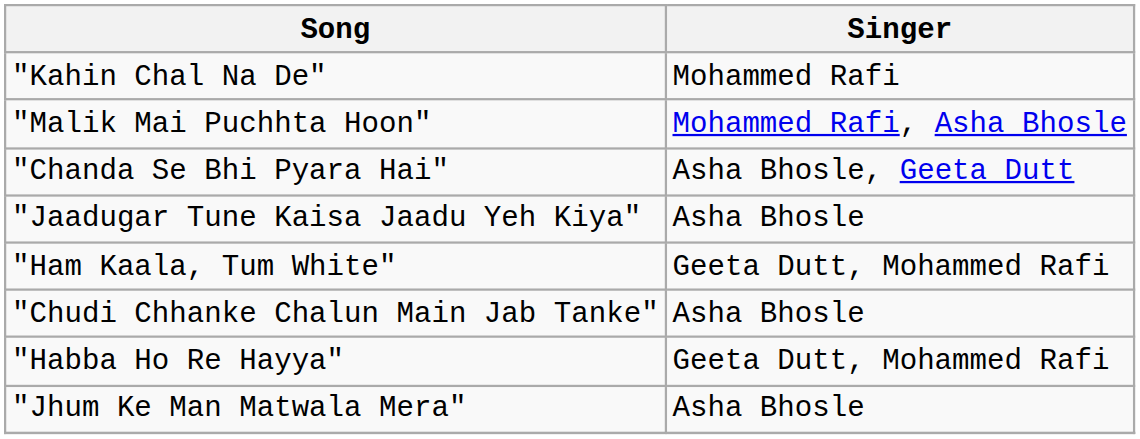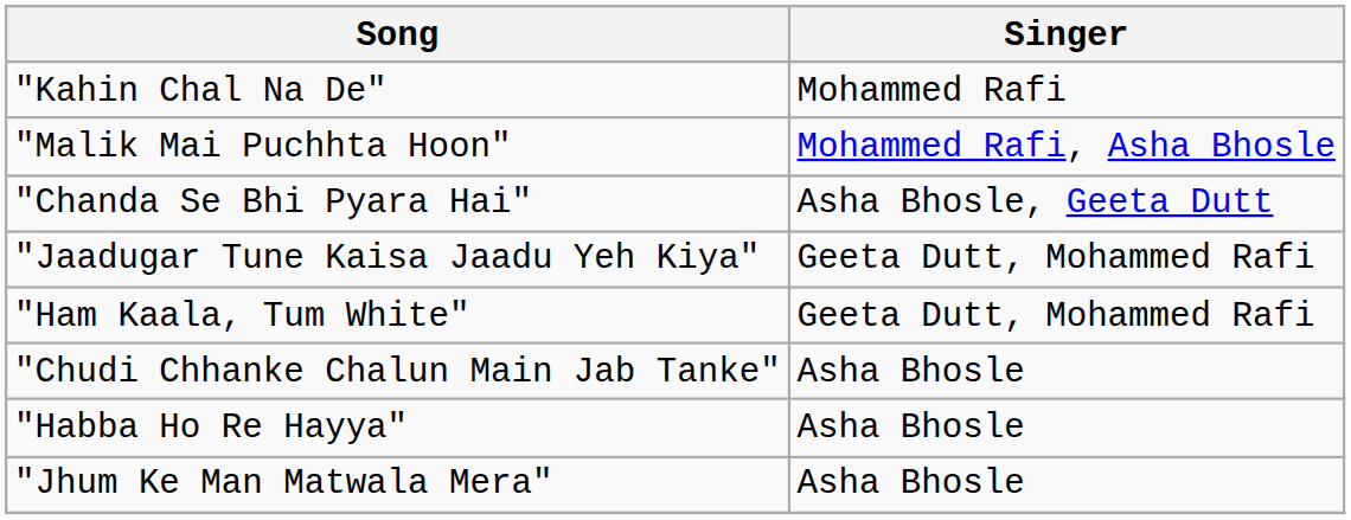"Jaadugar Tune Kaisa Jaadu Yeh Kiya" | Singer: Asha Bhosle -> Geeta Dutt, Mohammed Rafi
"Habba Ho Re Hayya" | Singer: Geeta Dutt, Mohammed Rafi -> Asha Bhosle
